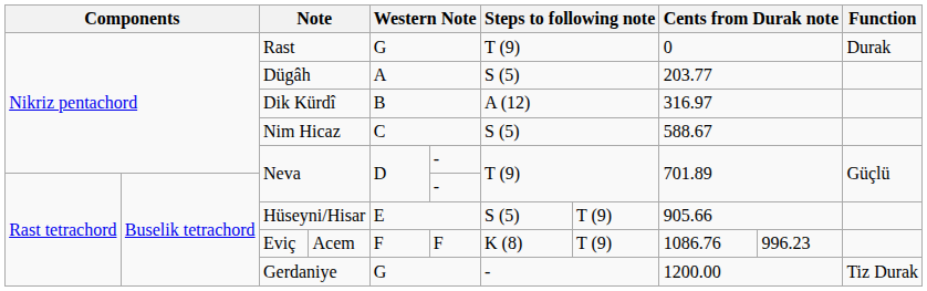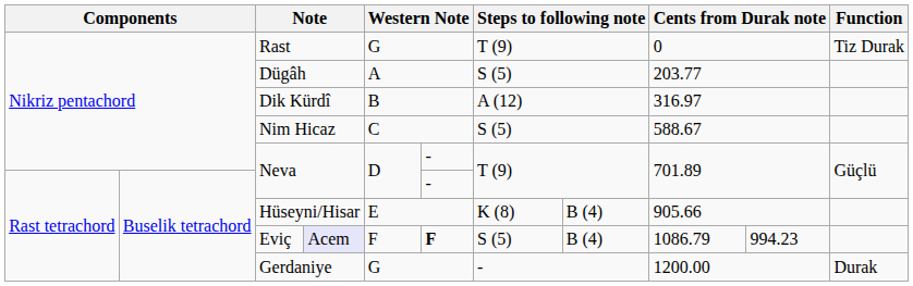Rast | Function: Durak -> Tiz Durak
Hüseyni/Hisar | column 7: S (5) -> K (8)
Hüseyni/Hisar | column 8: T (9) -> B (4)
Eviç | column 4: no background -> lavender background
Eviç | column 6: normal -> bold
Eviç | column 7: K (8) -> S (5)
Eviç | column 8: T (9) -> B (4)
Eviç | column 9: 1086.76 -> 1086.79
Eviç | column 10: 996.23 -> 994.23
Gerdaniye | Function: Tiz Durak -> Durak
